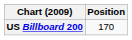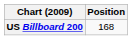US Billboard 200 | Position: 170 -> 168
